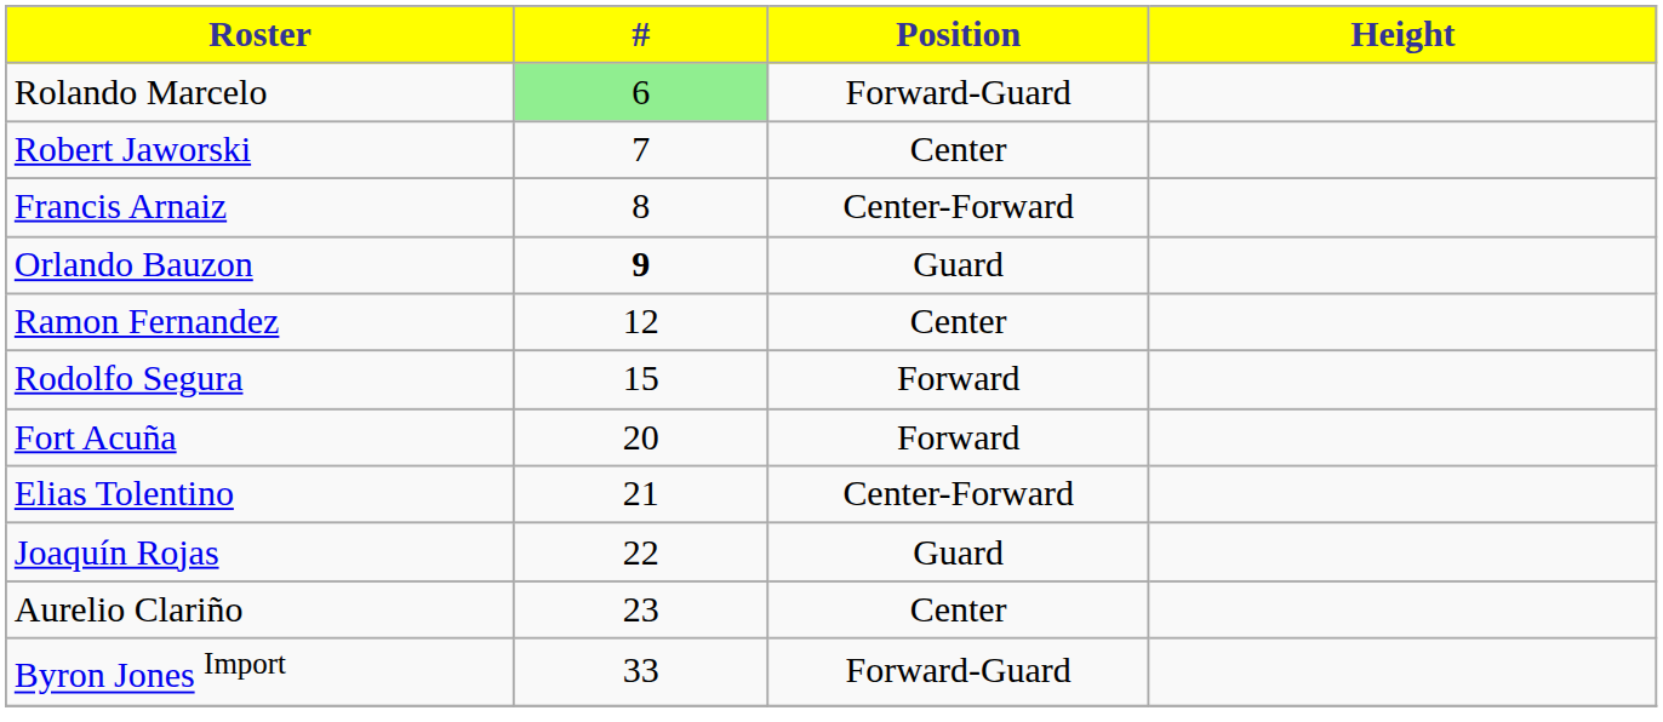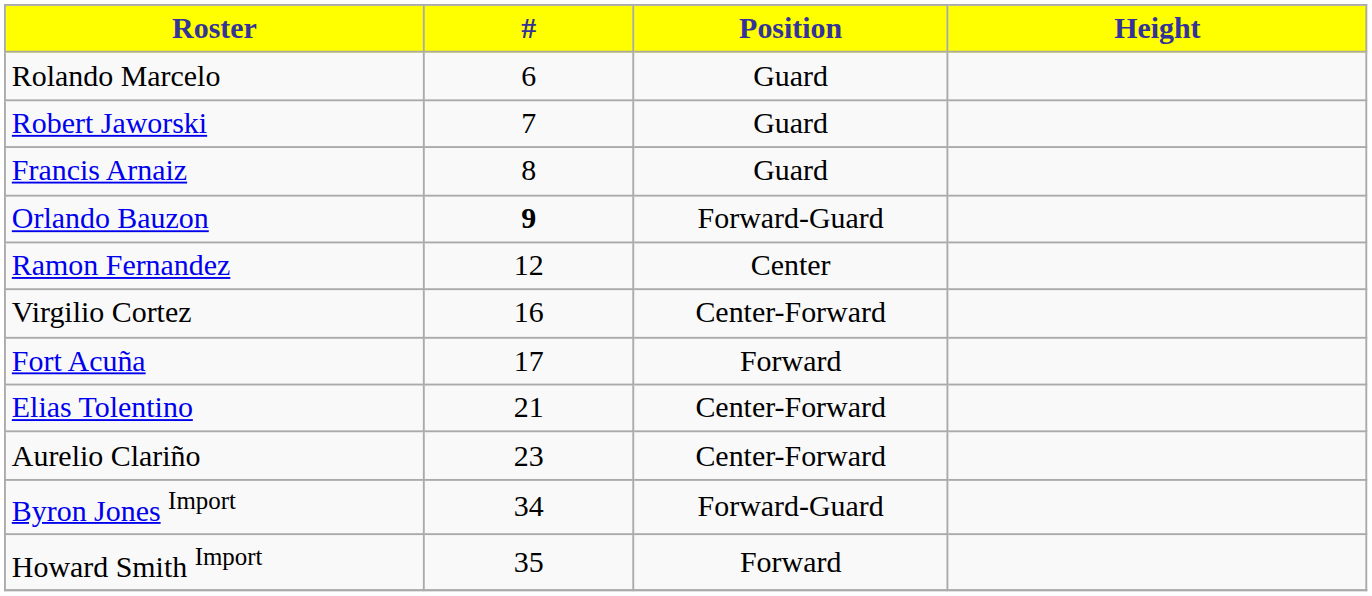Rolando Marcelo | #: lightgreen background -> no background
Rolando Marcelo | Position: Forward-Guard -> Guard
Robert Jaworski | Position: Center -> Guard
Francis Arnaiz | Position: Center-Forward -> Guard
Orlando Bauzon | Position: Guard -> Forward-Guard
- row: Rodolfo Segura | 15 | Forward
+ row: Virgilio Cortez | 16 | Center-Forward
Fort Acuña | #: 20 -> 17
- row: Joaquín Rojas | 22 | Guard
Aurelio Clariño | Position: Center -> Center-Forward
Byron Jones Import | #: 33 -> 34
+ row: Howard Smith Import | 35 | Forward
